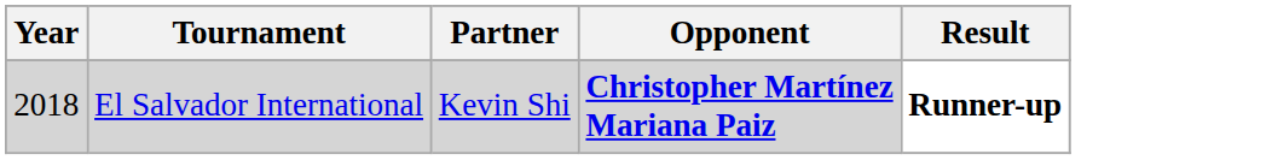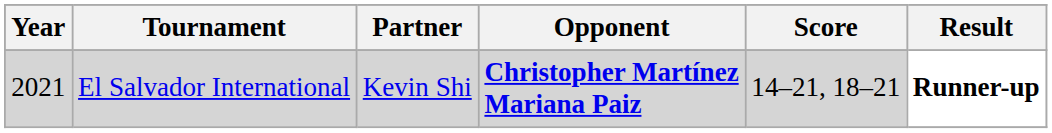+ column: Score | 14–21, 18–21
El Salvador International | Year: 2018 -> 2021
